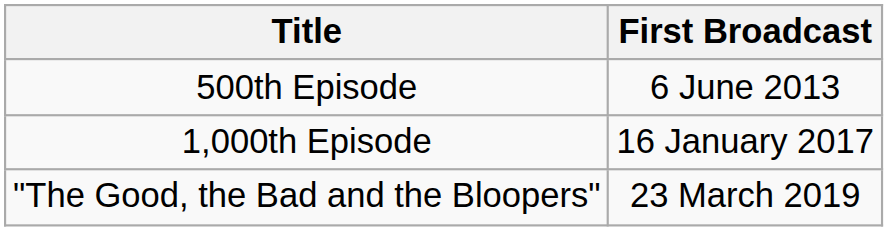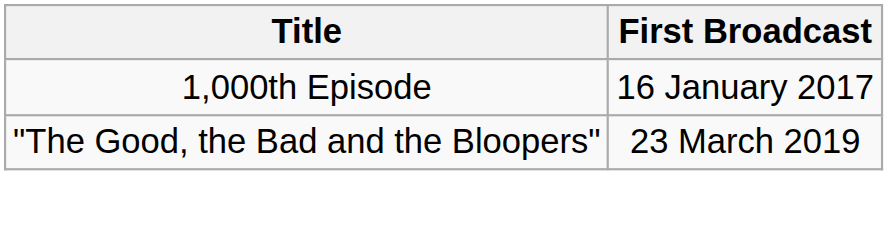- row: 500th Episode | 6 June 2013
